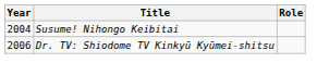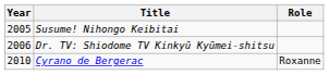Susume! Nihongo Keibitai | Year: 2004 -> 2005
+ row: 2010 | Cyrano de Bergerac | Roxanne
